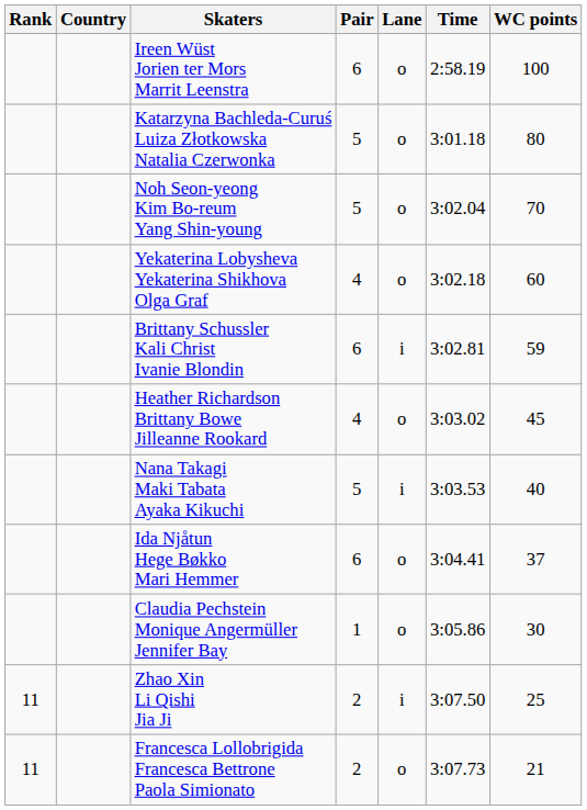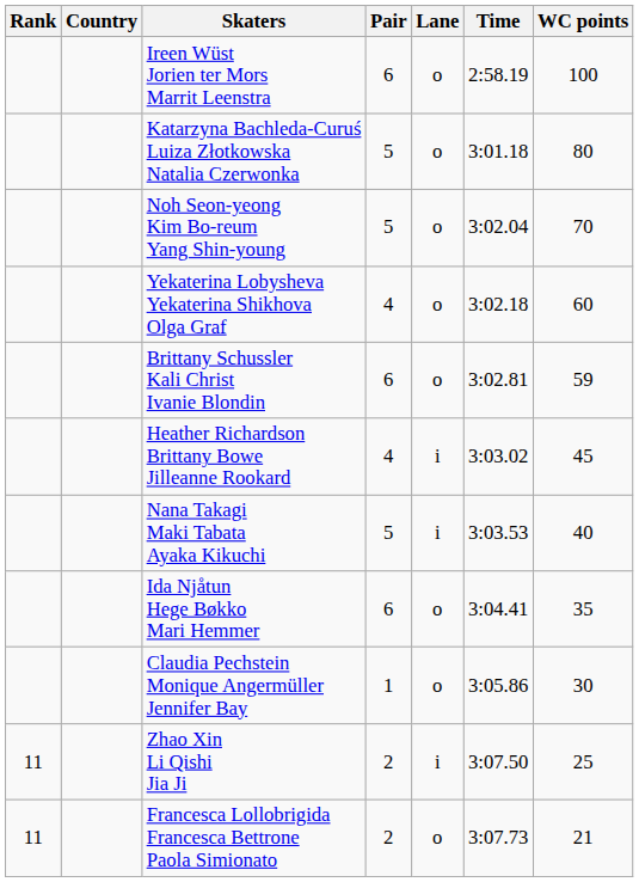Brittany Schussler Kali Christ Ivanie Blondin | Lane: i -> o
Heather Richardson Brittany Bowe Jilleanne Rookard | Lane: o -> i
Ida Njåtun Hege Bøkko Mari Hemmer | WC points: 37 -> 35
